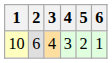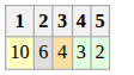- column: 6 | 1
